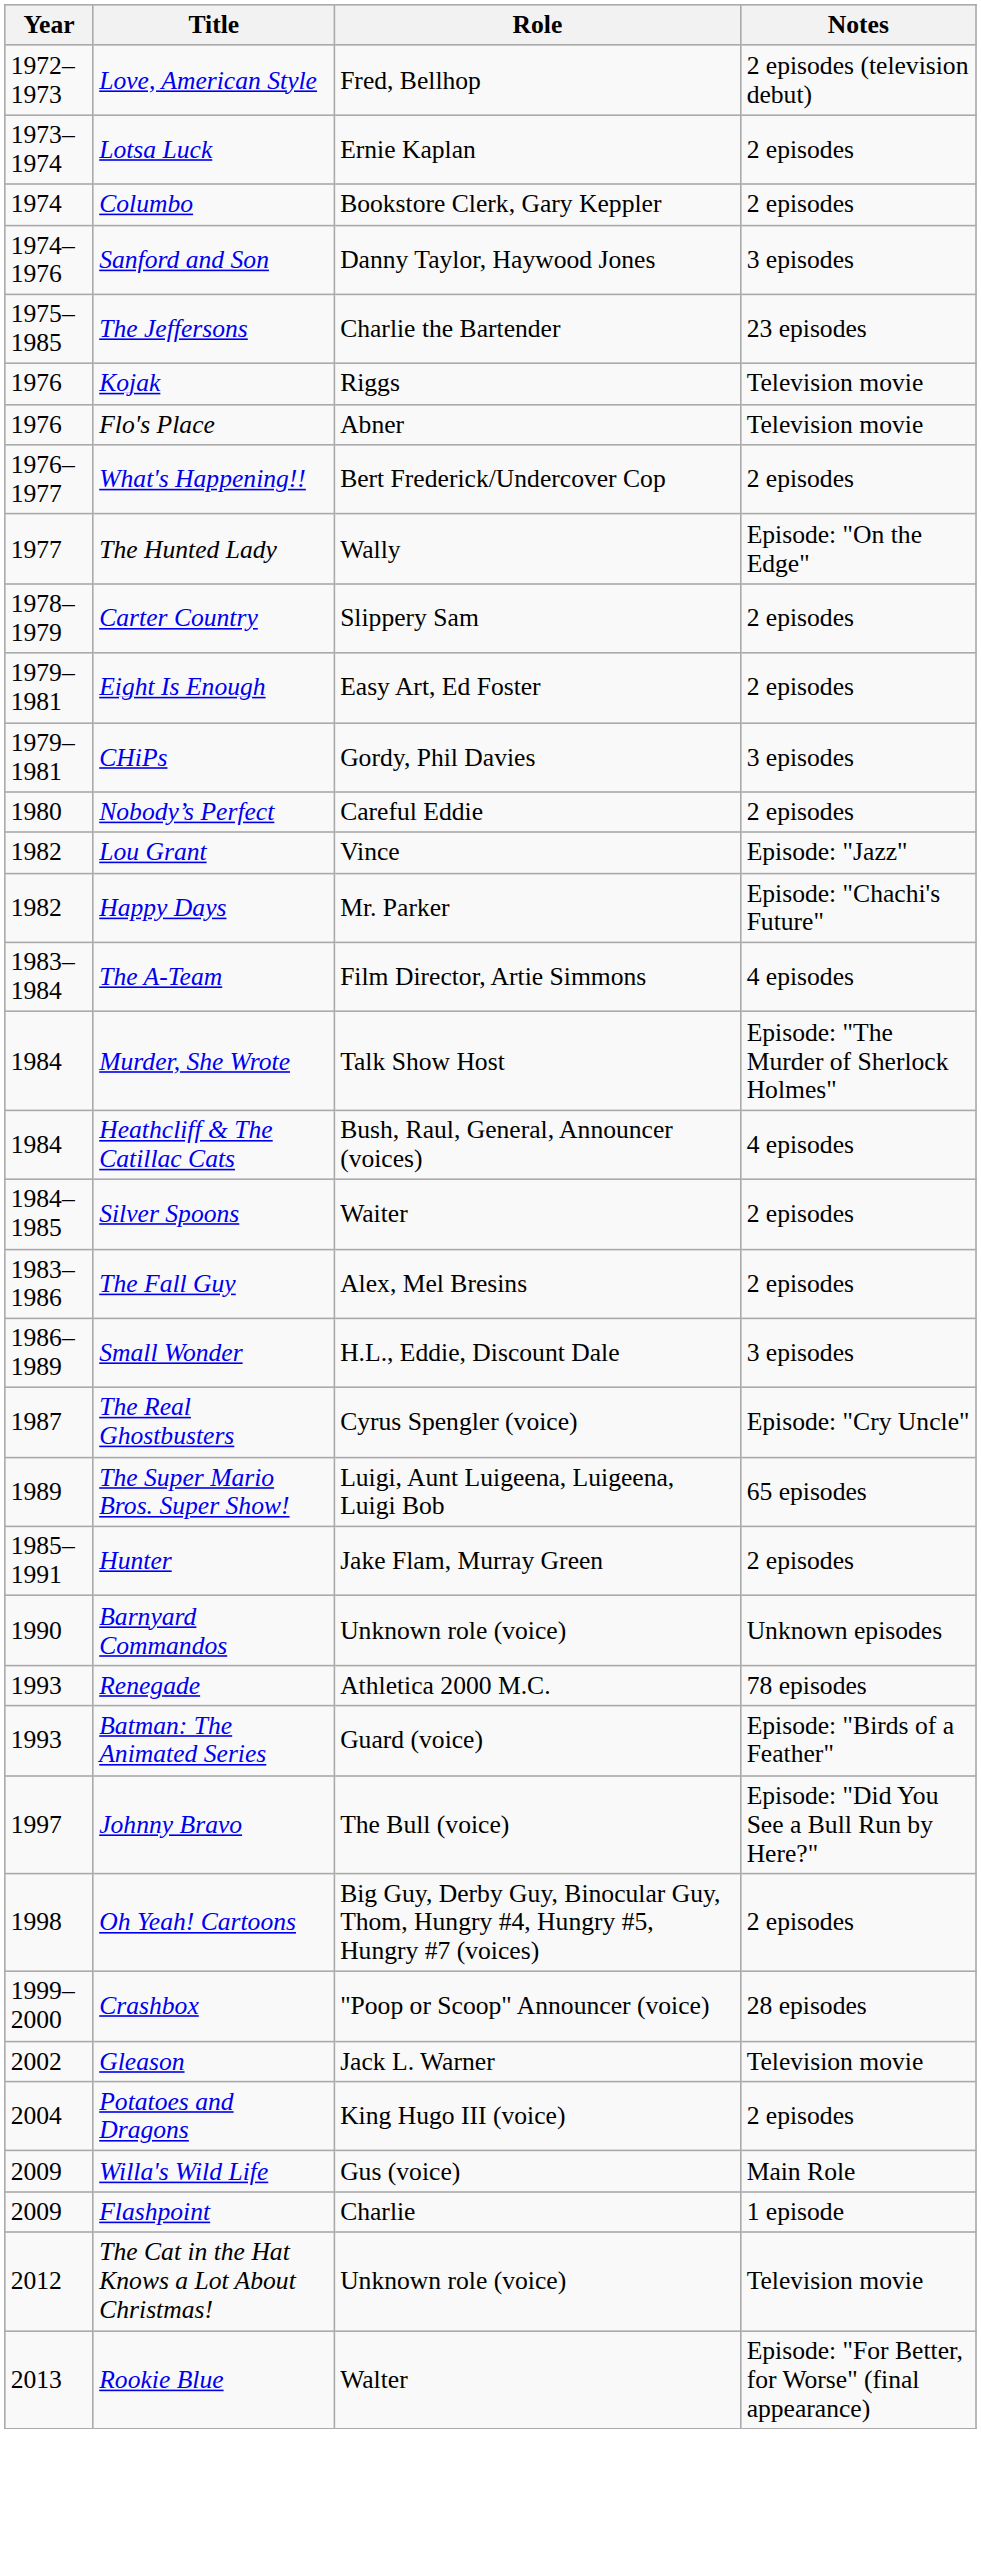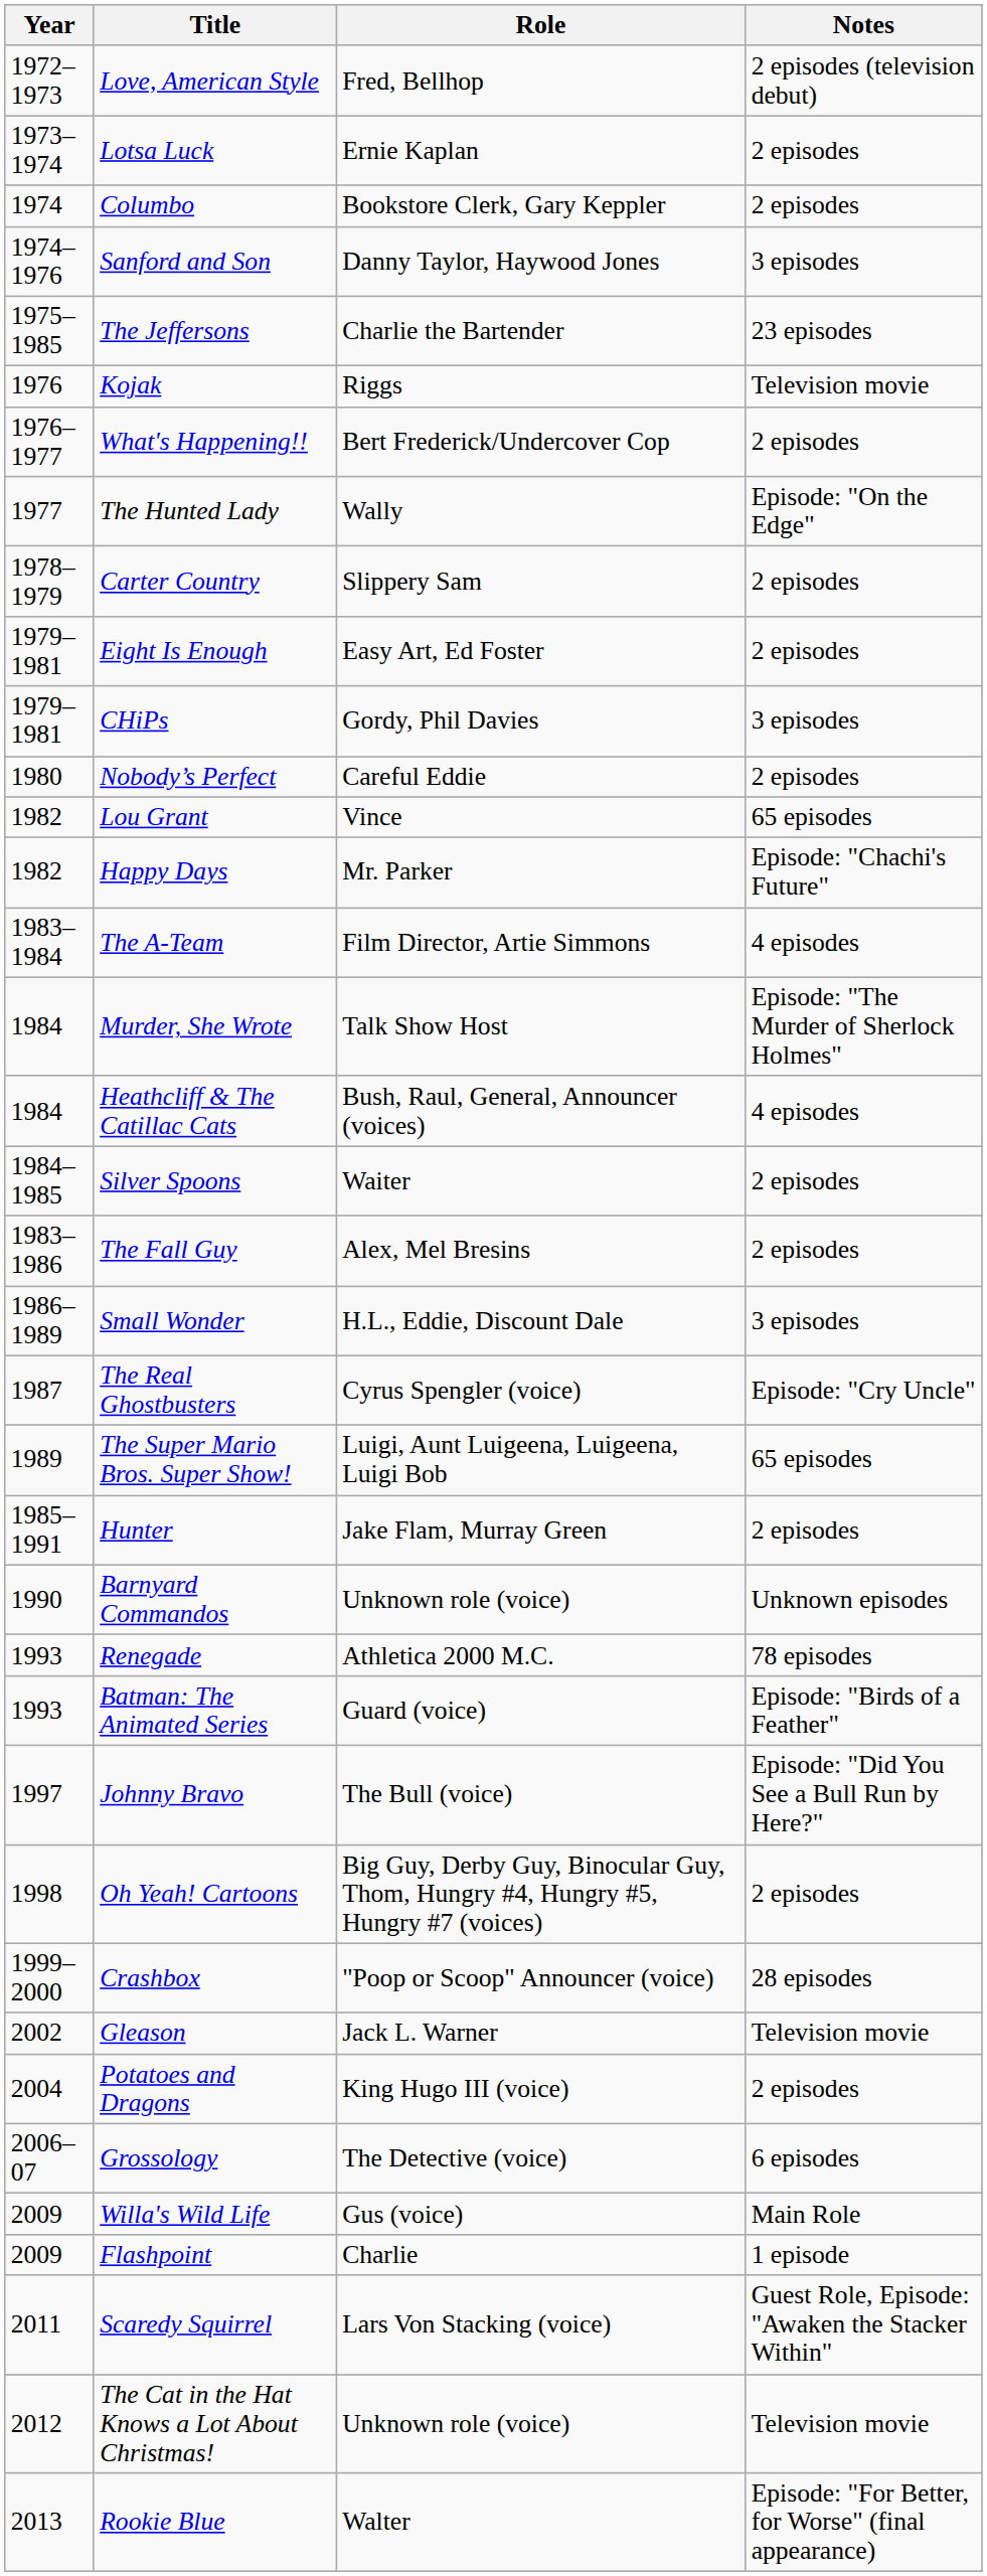- row: 1976 | Flo's Place | Abner | Television movie
Lou Grant | Notes: Episode: "Jazz" -> 65 episodes
+ row: 2006–07 | Grossology | The Detective (voice) | 6 episodes
+ row: 2011 | Scaredy Squirrel | Lars Von Stacking (voice) | Guest Role, Episode: "Awaken the Stacker Within"
